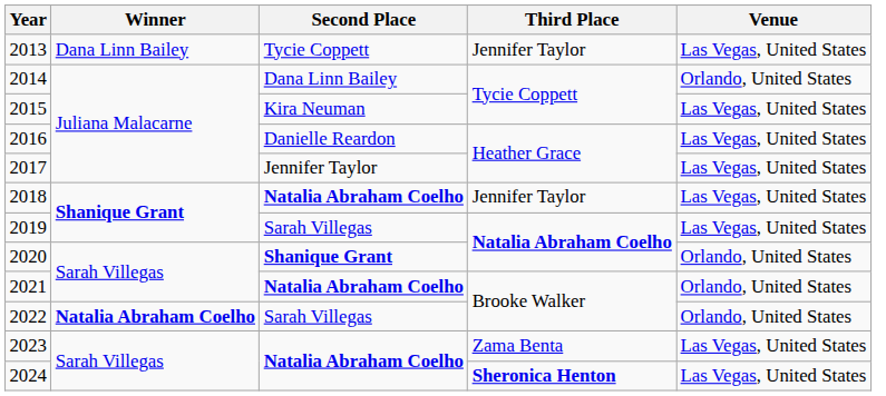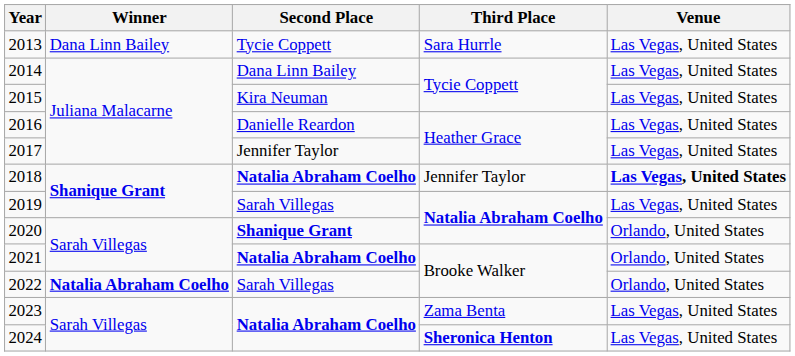2013 | Third Place: Jennifer Taylor -> Sara Hurrle
2014 | Venue: Orlando, United States -> Las Vegas, United States
2018 | Venue: normal -> bold
